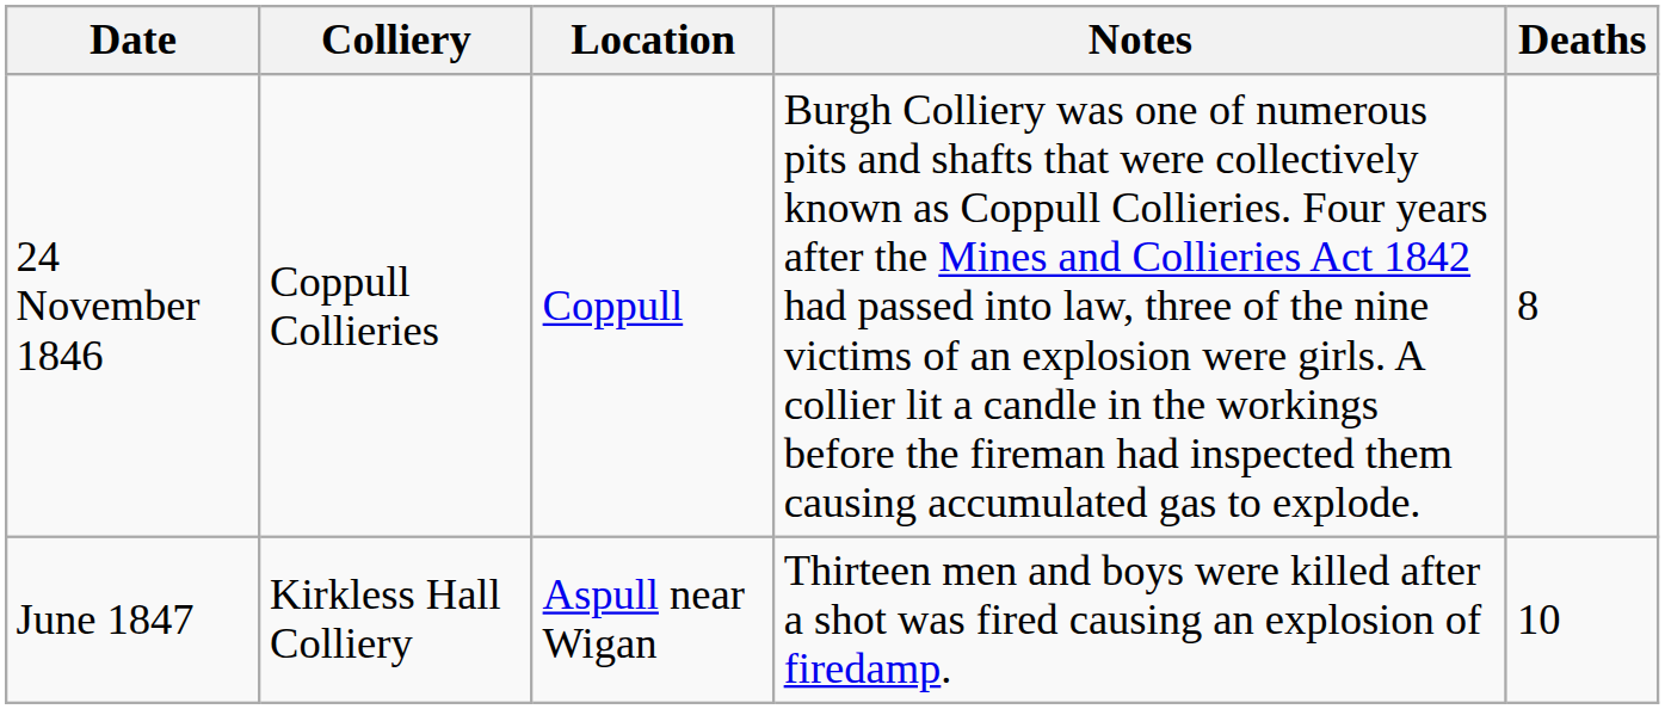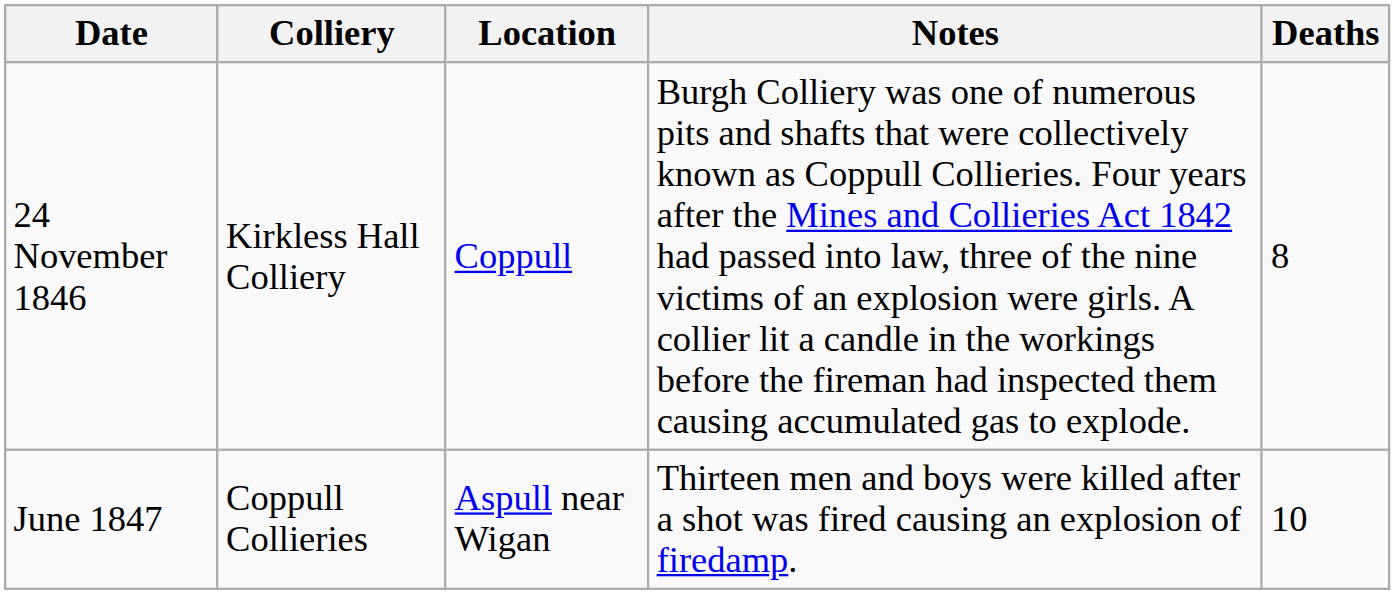24 November 1846 | Colliery: Coppull Collieries -> Kirkless Hall Colliery
June 1847 | Colliery: Kirkless Hall Colliery -> Coppull Collieries
